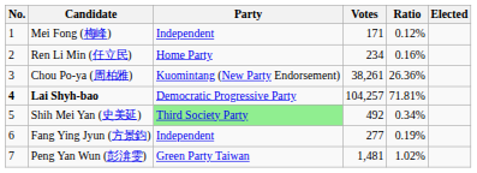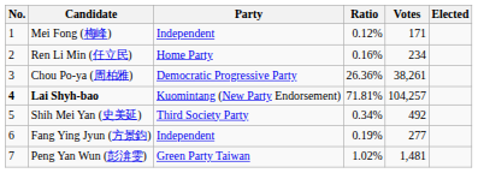columns swapped: Votes <-> Ratio
Chou Po-ya (周柏雅) | Party: Kuomintang (New Party Endorsement) -> Democratic Progressive Party
Lai Shyh-bao | Party: Democratic Progressive Party -> Kuomintang (New Party Endorsement)
Shih Mei Yan (史美延) | Party: lightgreen background -> no background
